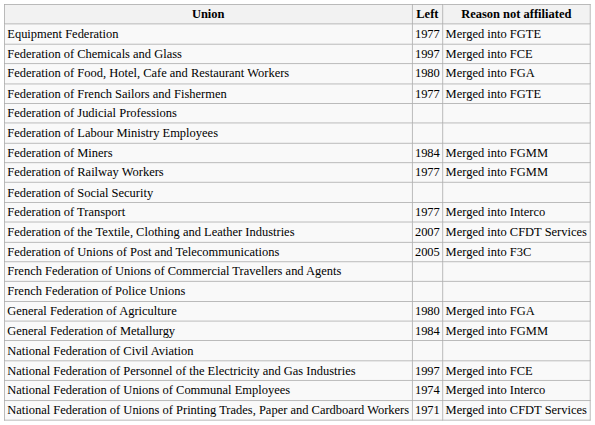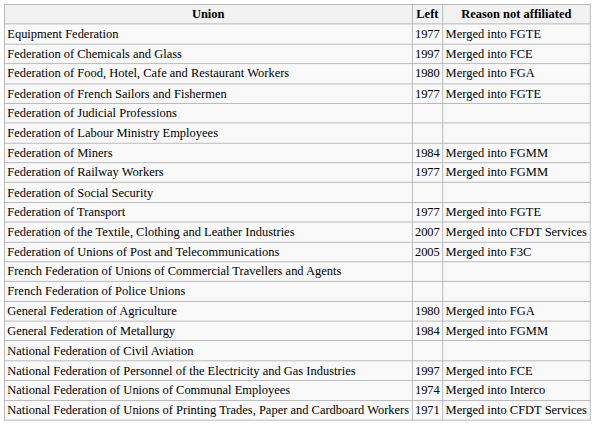Federation of Transport | Reason not affiliated: Merged into Interco -> Merged into FGTE
